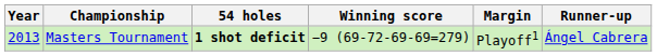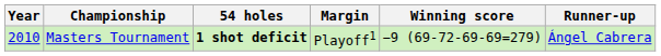columns swapped: Winning score <-> Margin
Masters Tournament | Year: 2013 -> 2010
